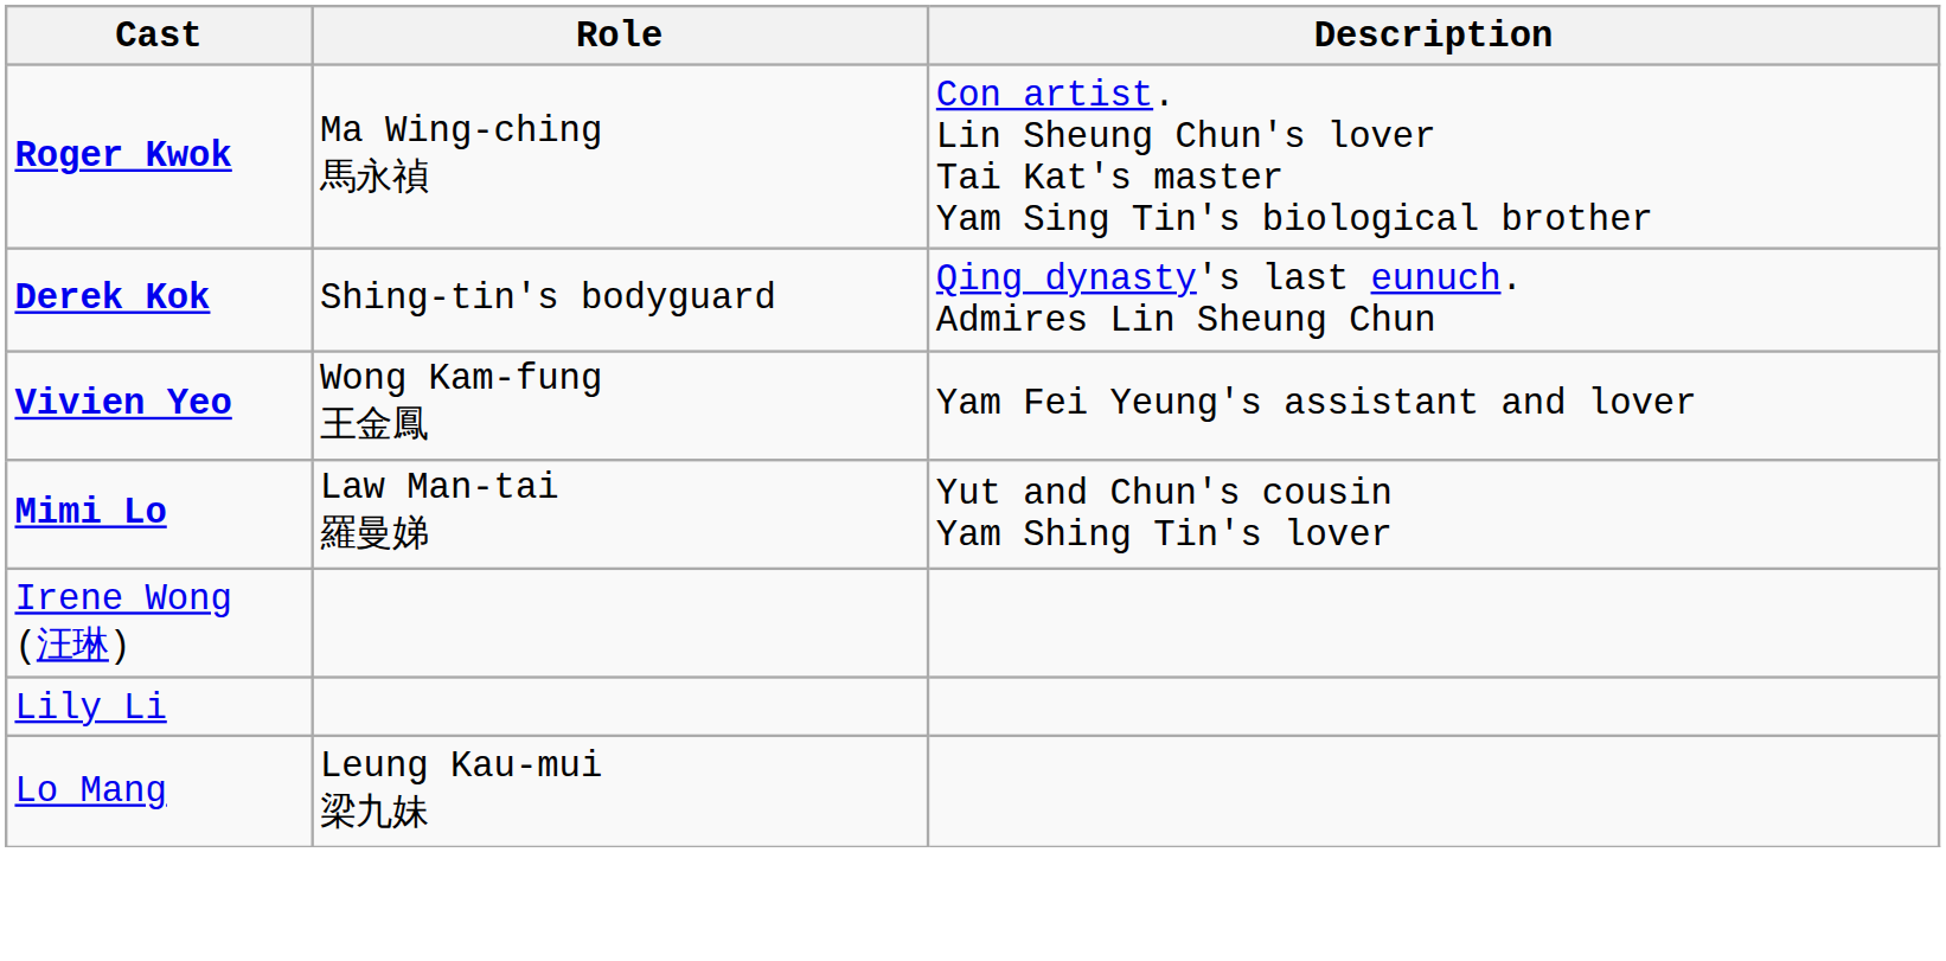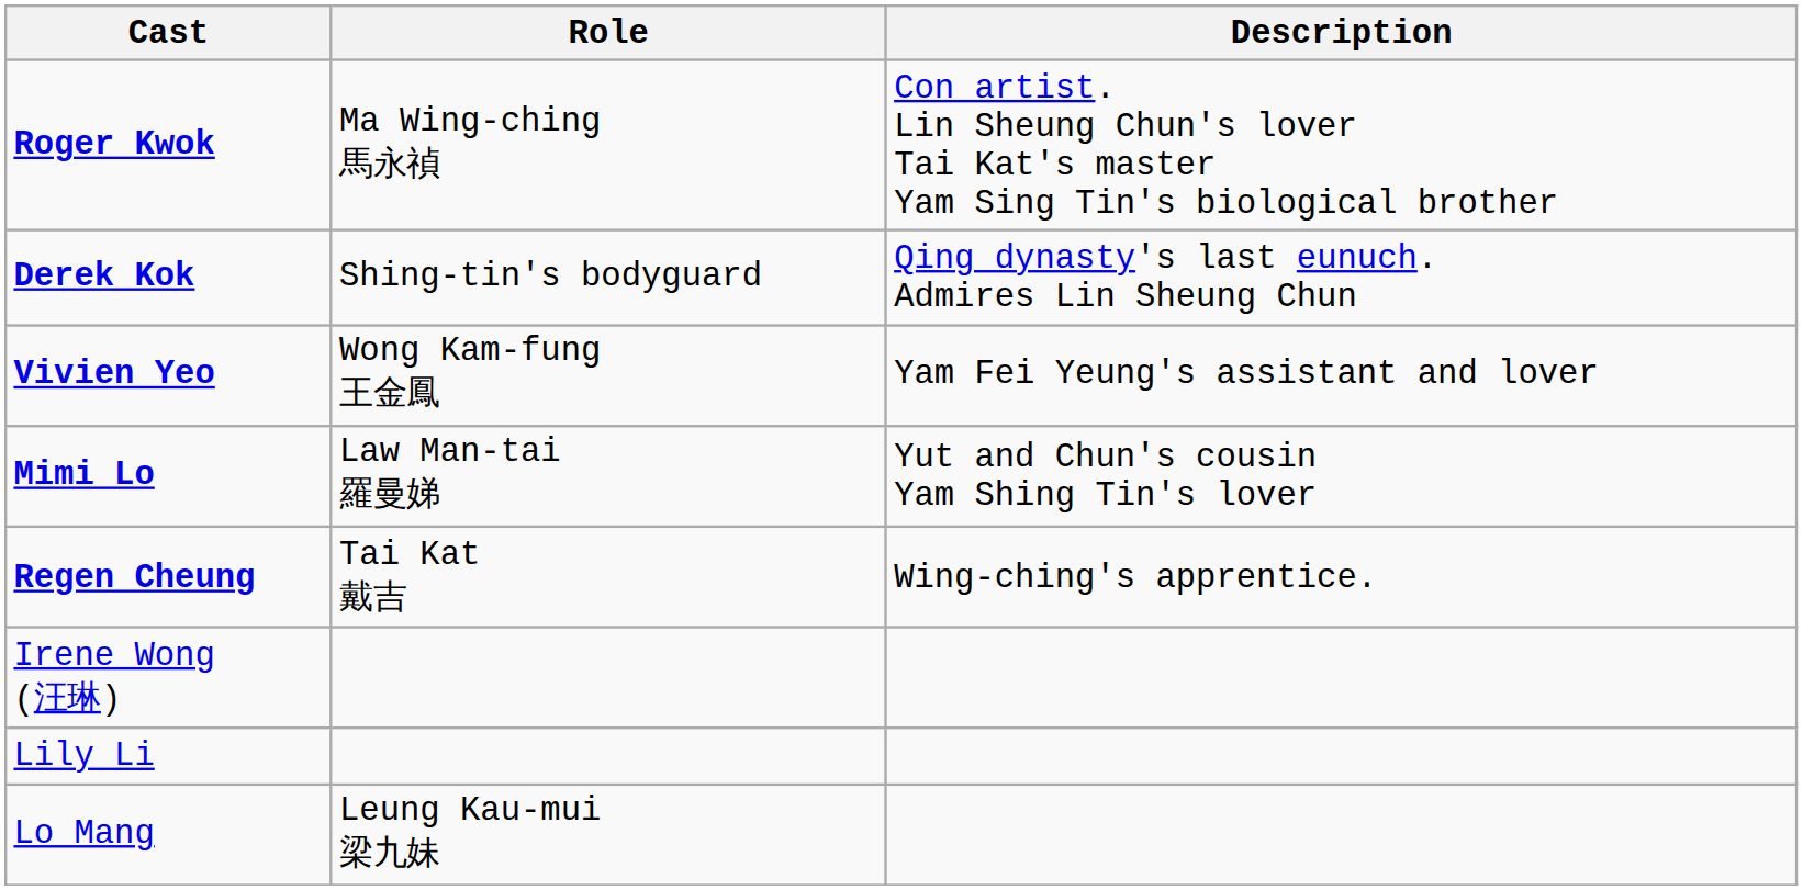+ row: Regen Cheung | Tai Kat 戴吉 | Wing-ching's apprentice.
